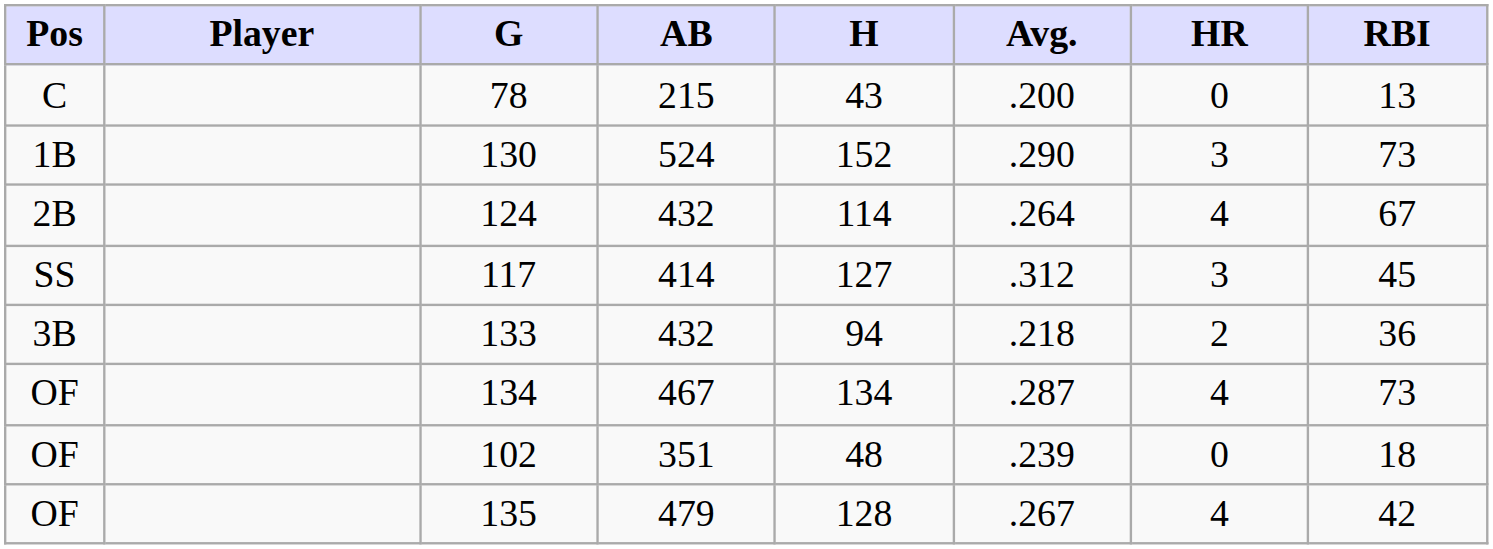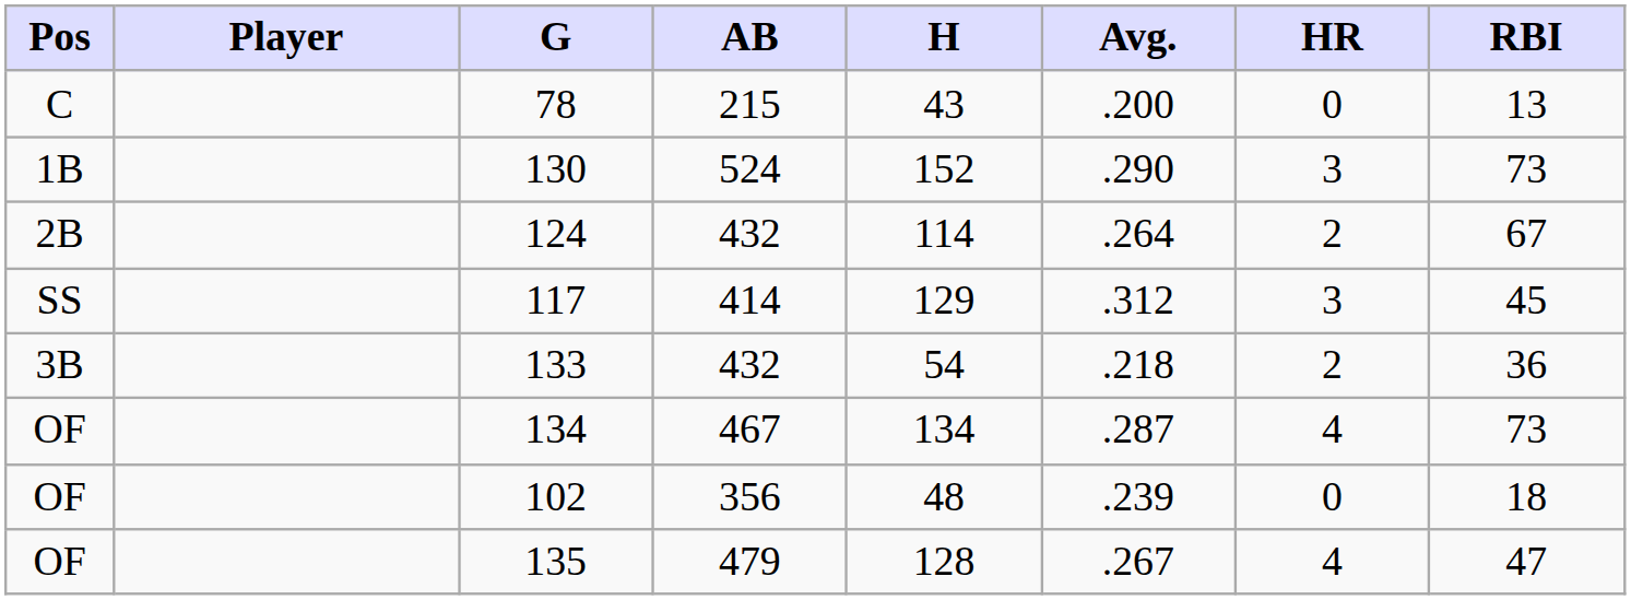124 | HR: 4 -> 2
117 | H: 127 -> 129
133 | H: 94 -> 54
102 | AB: 351 -> 356
135 | RBI: 42 -> 47
